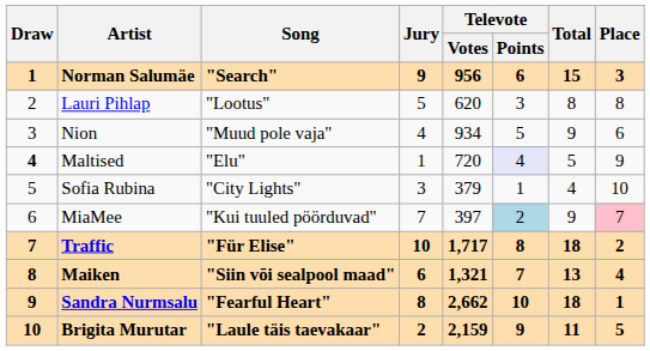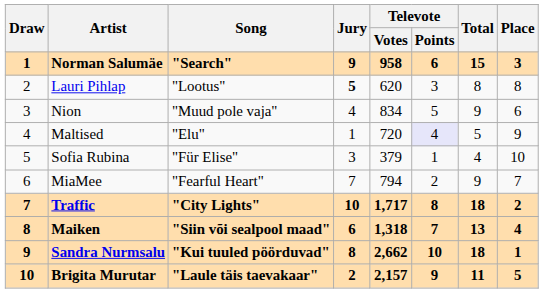Norman Salumäe | Televote / Votes: 956 -> 958
Lauri Pihlap | Jury: normal -> bold
Nion | Televote / Votes: 934 -> 834
Maltised | Draw: bold -> normal
Sofia Rubina | Song: "City Lights" -> "Für Elise"
MiaMee | Song: "Kui tuuled pöörduvad" -> "Fearful Heart"
MiaMee | Televote / Votes: 397 -> 794
MiaMee | Televote / Points: lightblue background -> no background
MiaMee | Place: pink background -> no background
Traffic | Song: "Für Elise" -> "City Lights"
Maiken | Televote / Votes: 1,321 -> 1,318
Sandra Nurmsalu | Song: "Fearful Heart" -> "Kui tuuled pöörduvad"
Brigita Murutar | Televote / Votes: 2,159 -> 2,157
